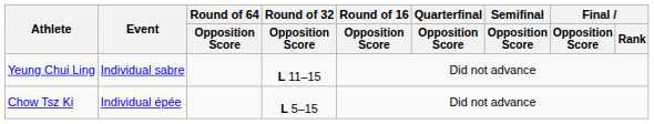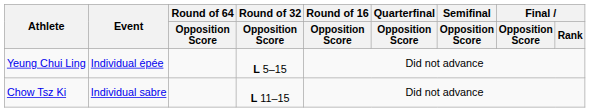Yeung Chui Ling | Event: Individual sabre -> Individual épée
Yeung Chui Ling | Round of 32 / Opposition Score: L 11–15 -> L 5–15
Chow Tsz Ki | Event: Individual épée -> Individual sabre
Chow Tsz Ki | Round of 32 / Opposition Score: L 5–15 -> L 11–15
